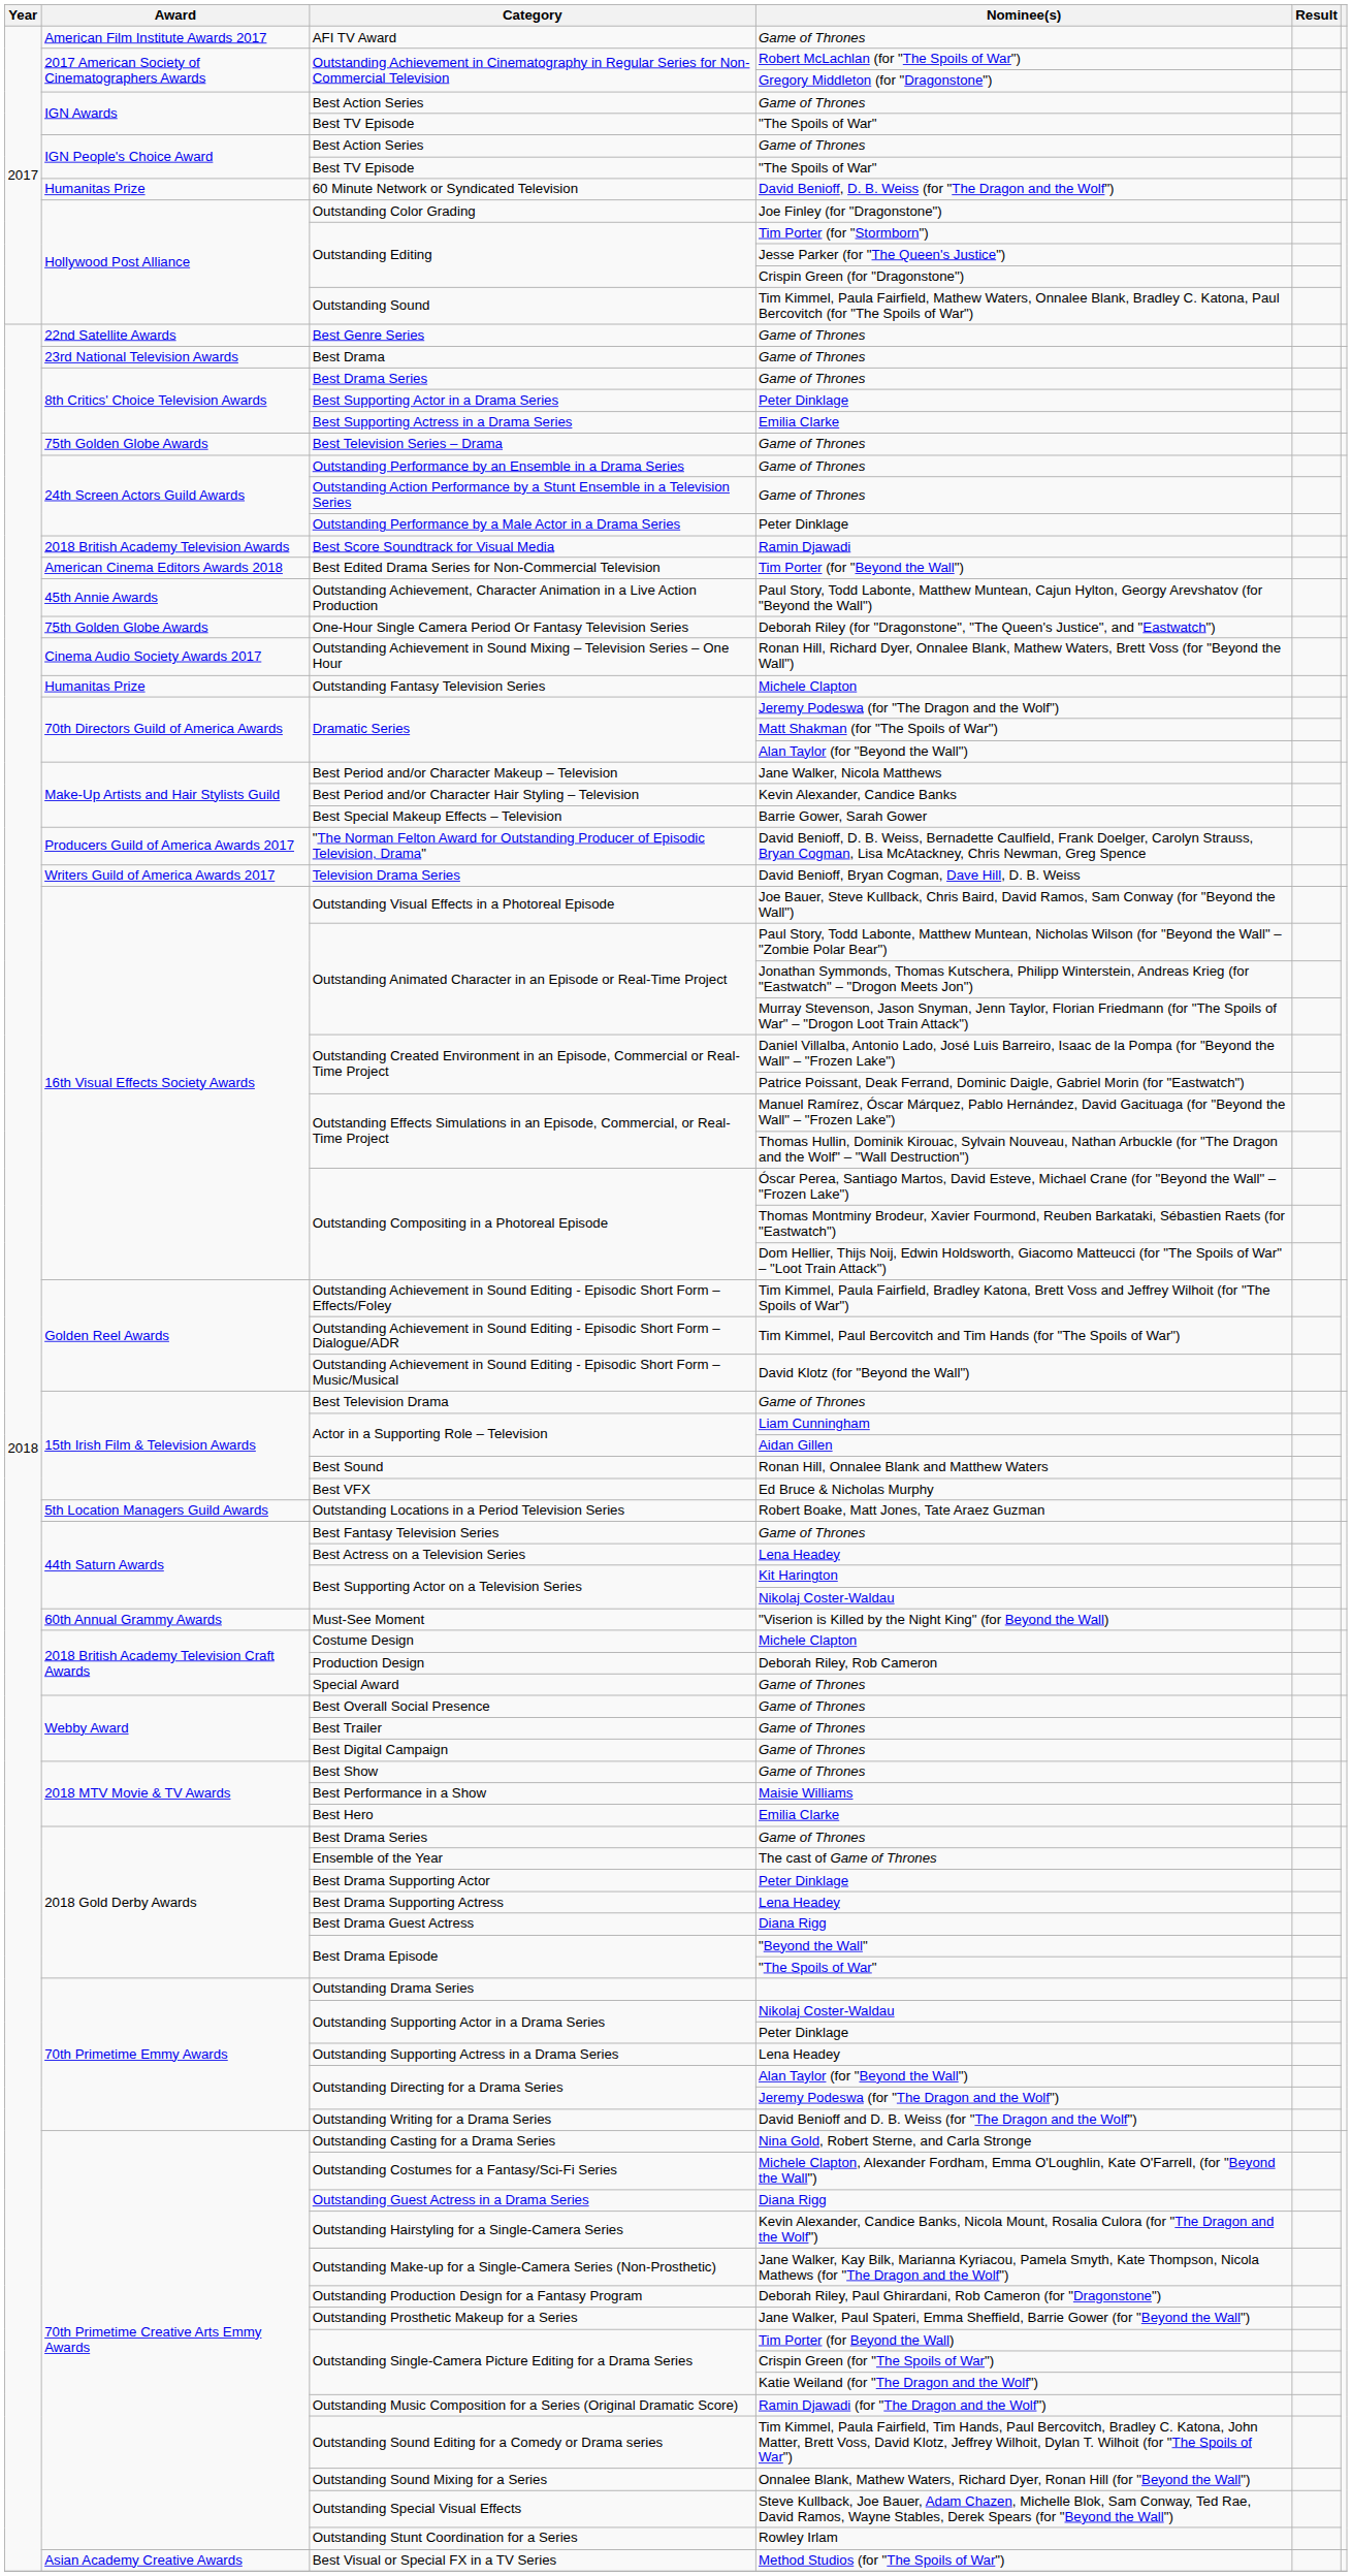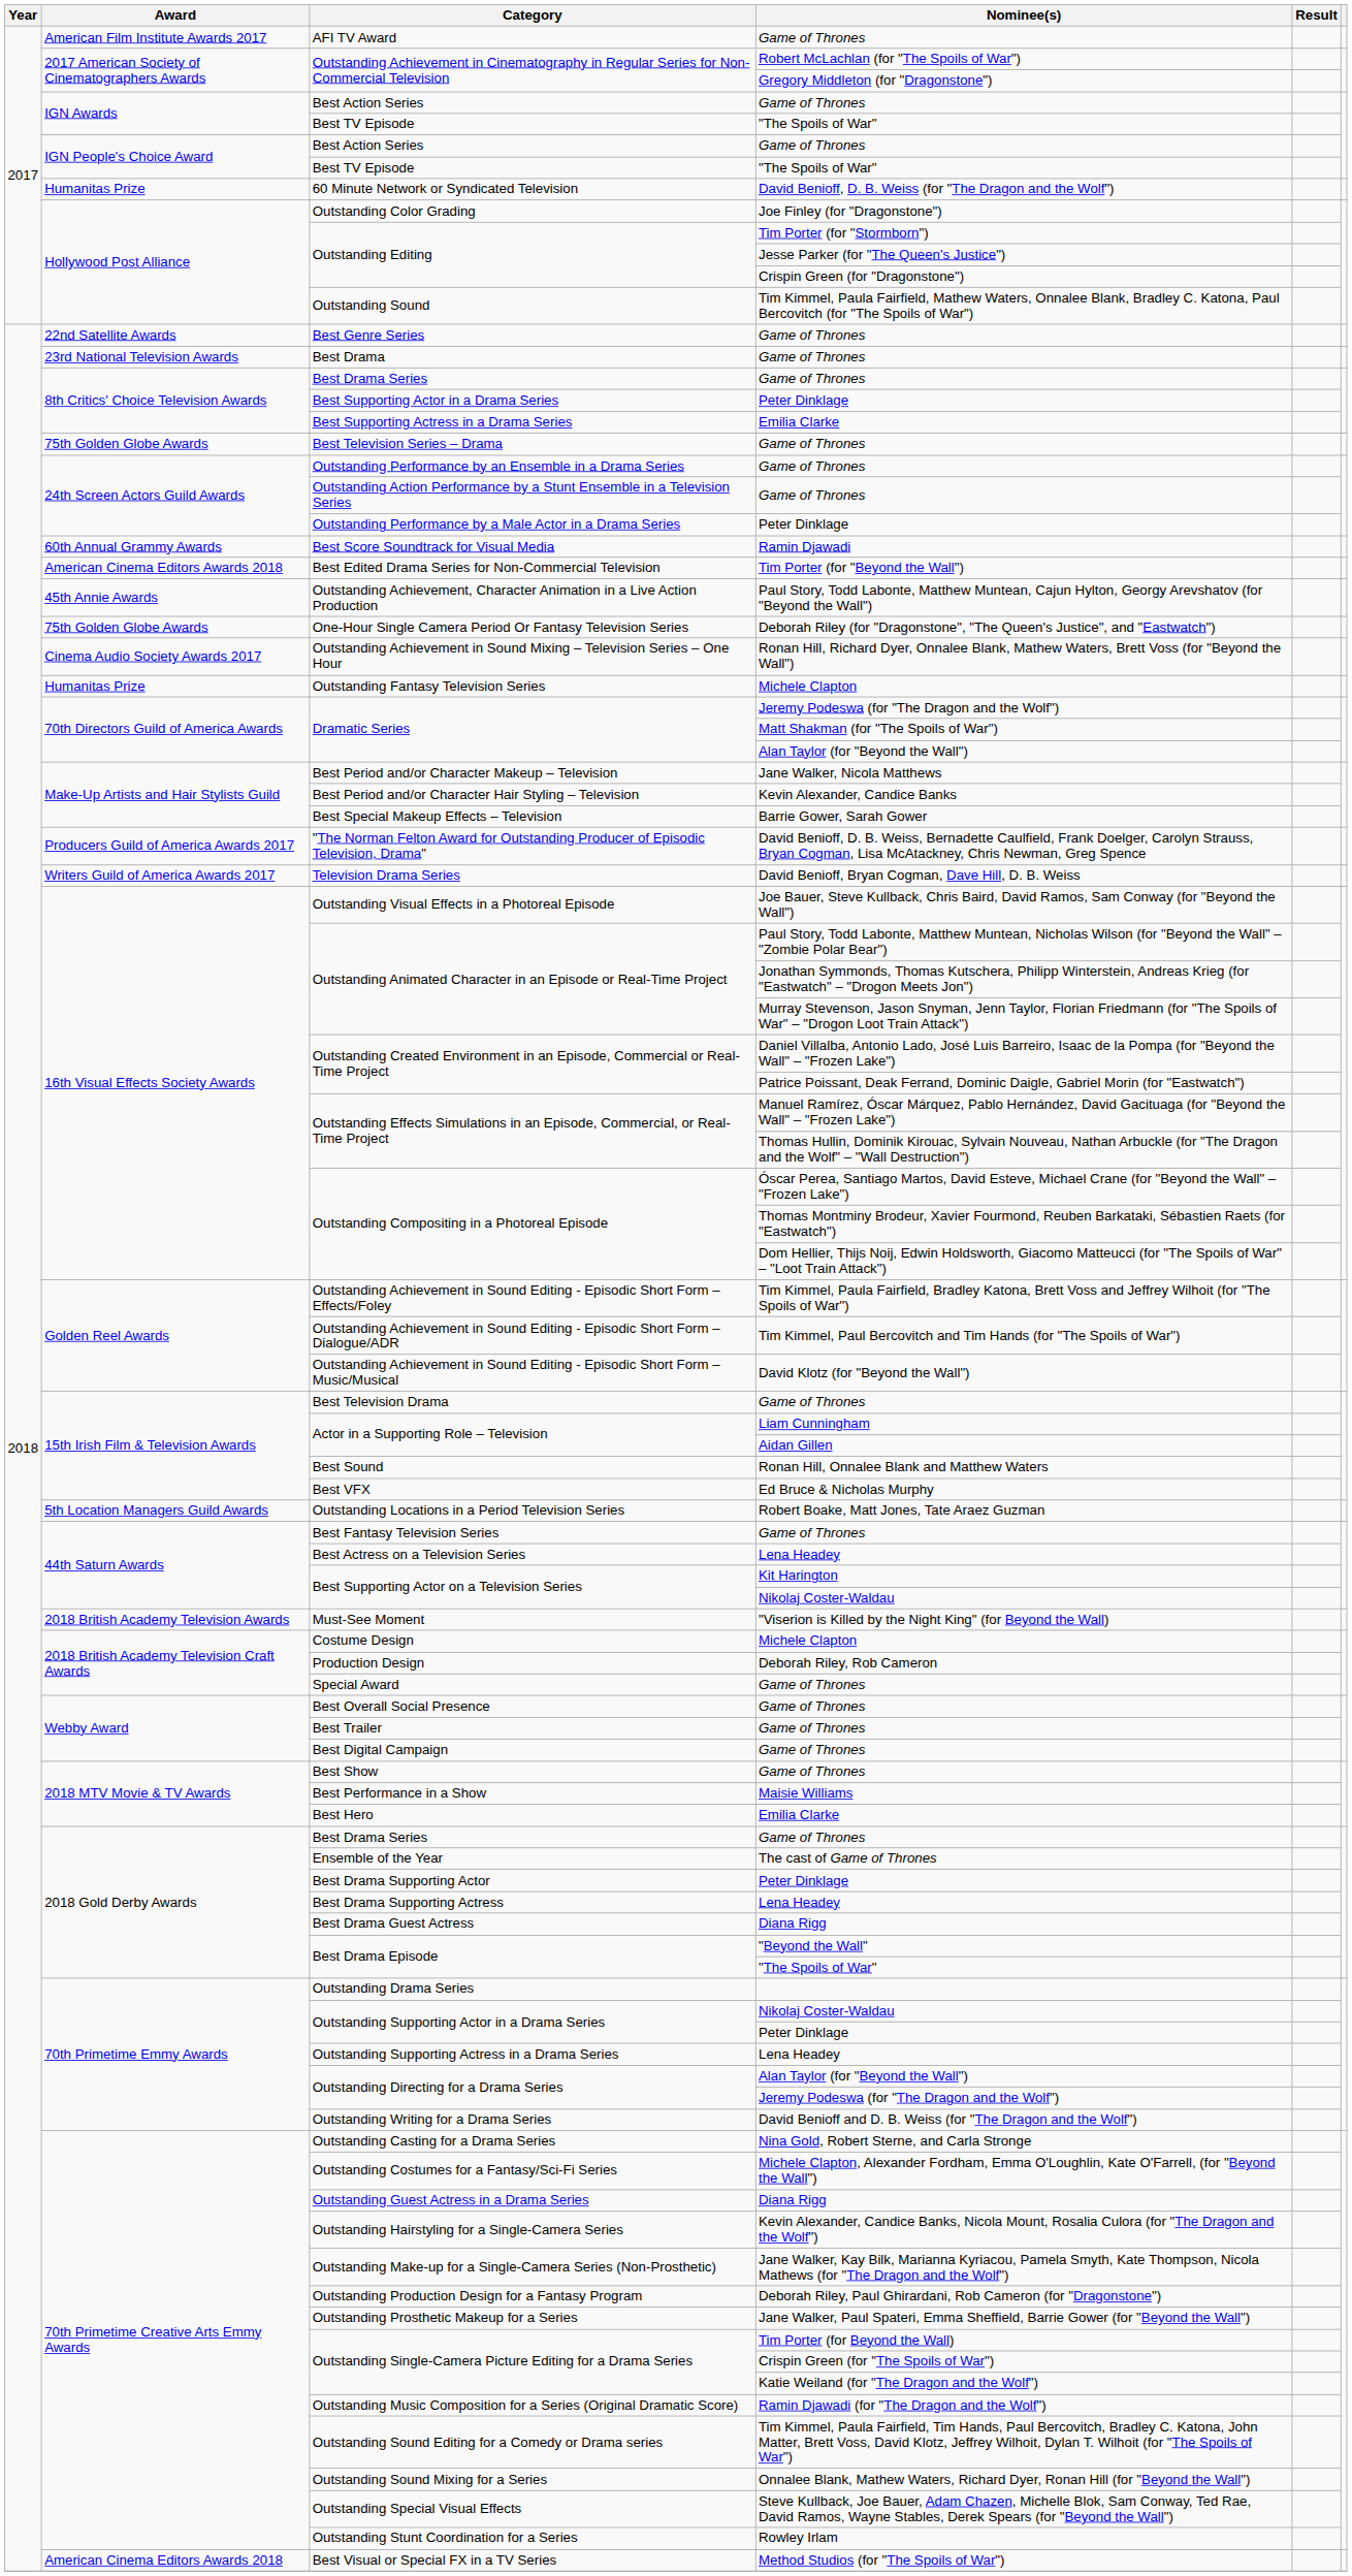Best Score Soundtrack for Visual Media | Award: 2018 British Academy Television Awards -> 60th Annual Grammy Awards
Must-See Moment | Award: 60th Annual Grammy Awards -> 2018 British Academy Television Awards
Best Visual or Special FX in a TV Series | Award: Asian Academy Creative Awards -> American Cinema Editors Awards 2018
